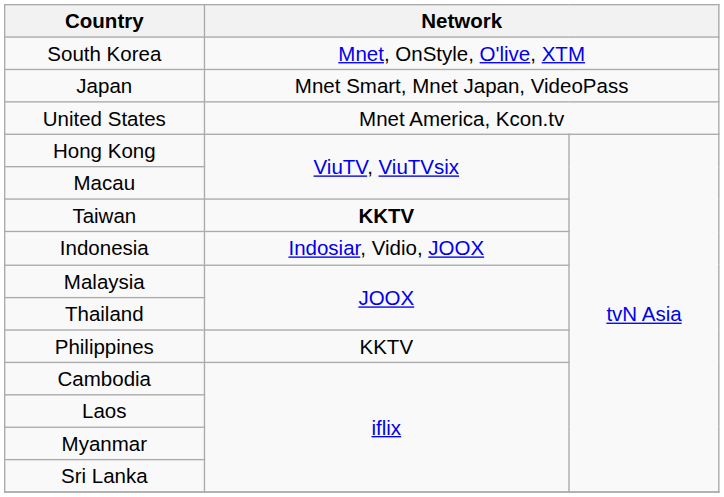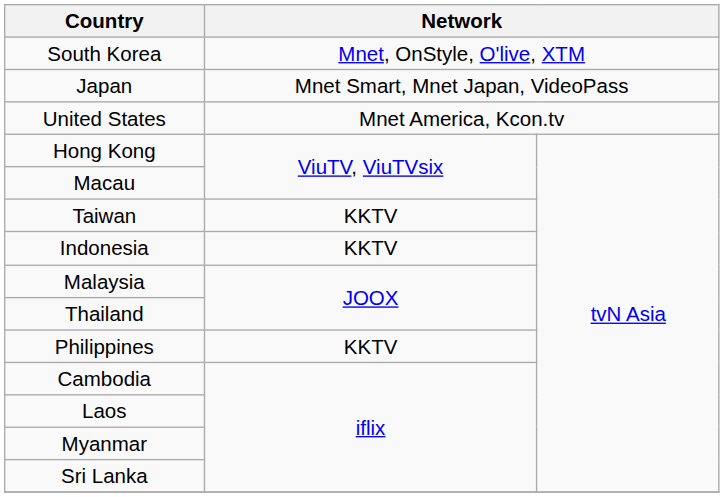Taiwan | column 2: bold -> normal
Indonesia | column 2: Indosiar, Vidio, JOOX -> KKTV
